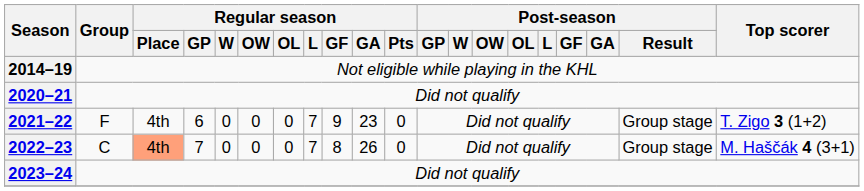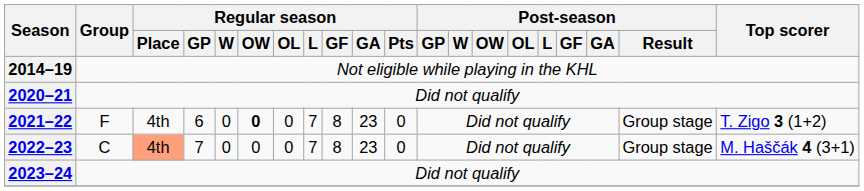2021–22 | Regular season / OW: normal -> bold
2021–22 | Regular season / GF: 9 -> 8
2022–23 | Regular season / GA: 26 -> 23
